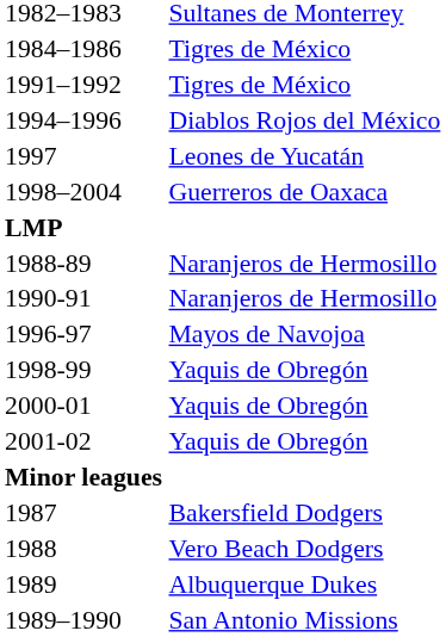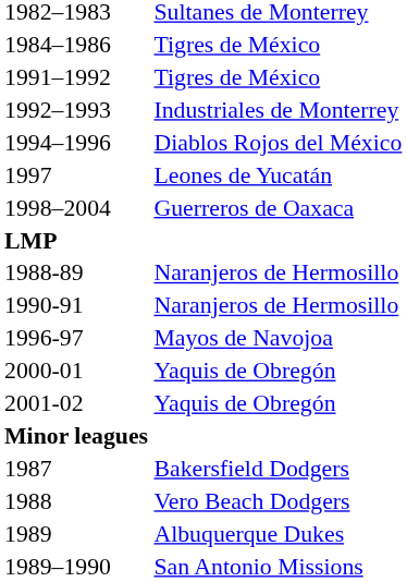+ row: 1992–1993 | Industriales de Monterrey
- row: 1998-99 | Yaquis de Obregón
